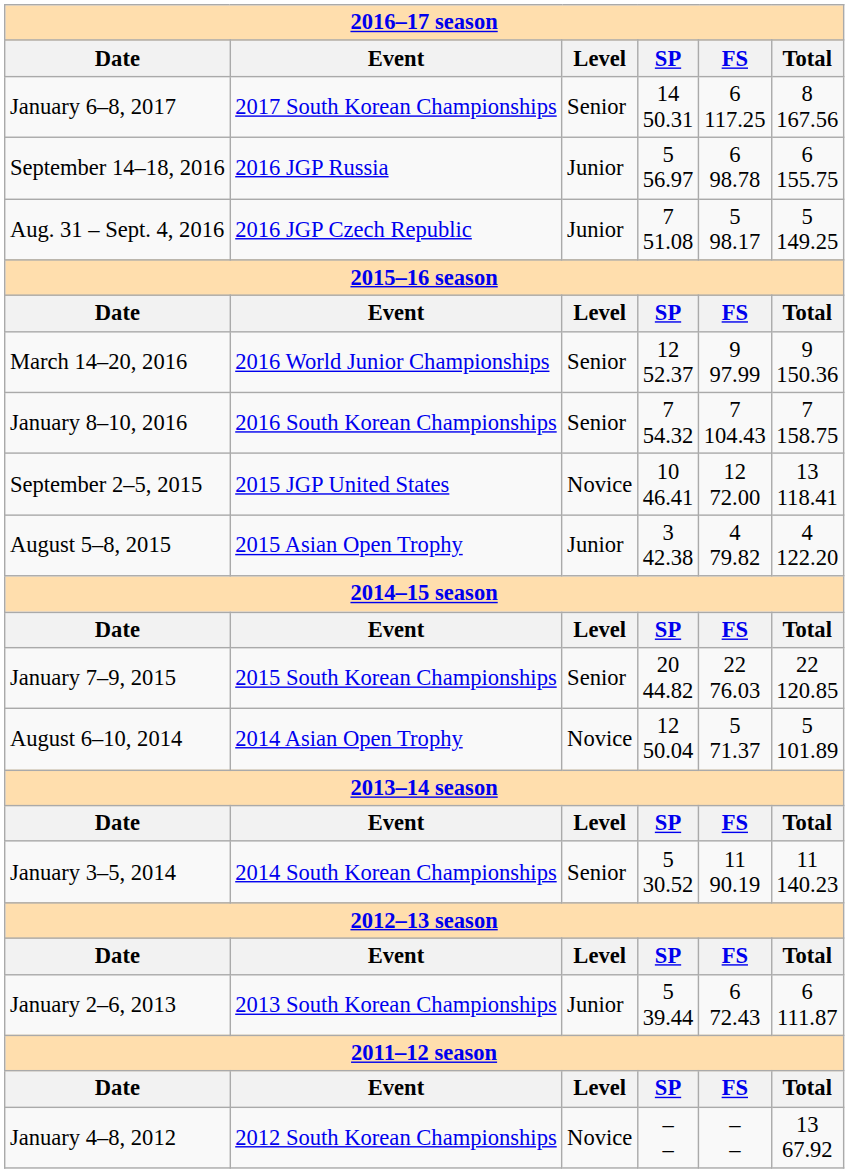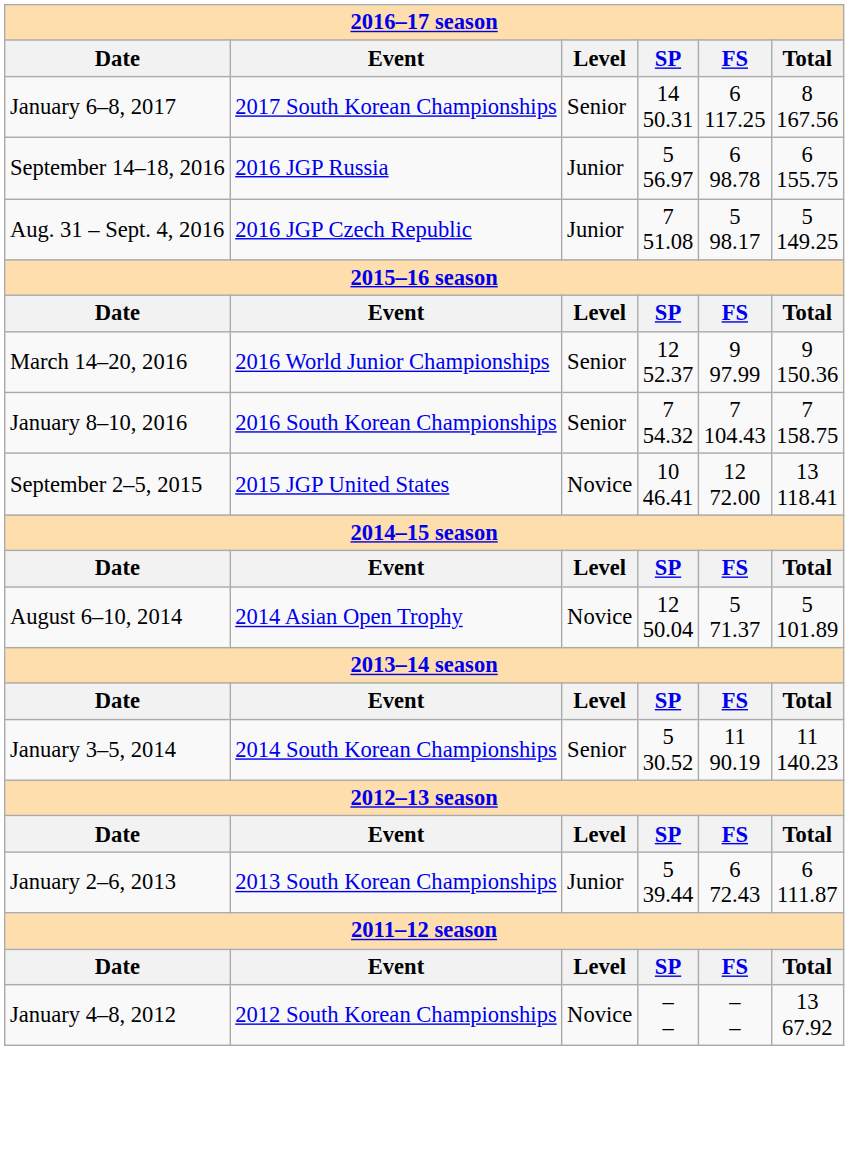- row: August 5–8, 2015 | 2015 Asian Open Trophy | Junior | 3 42.38 | 4 79.82 | 4 122.20
- row: January 7–9, 2015 | 2015 South Korean Championships | Senior | 20 44.82 | 22 76.03 | 22 120.85
